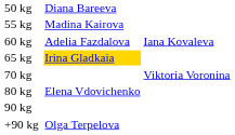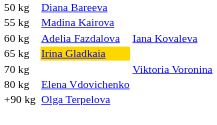- row: 90 kg
